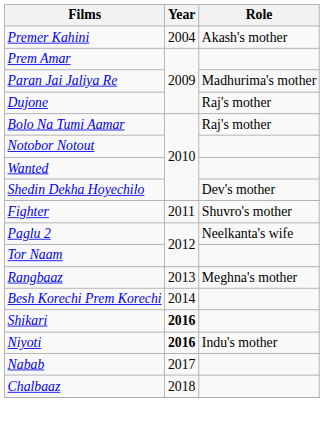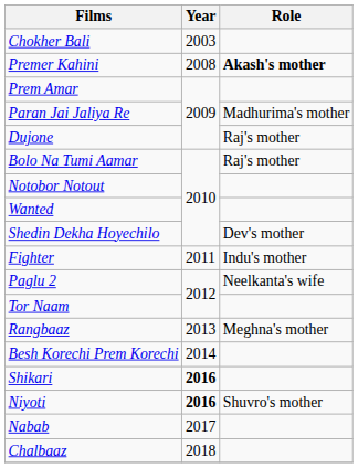+ row: Chokher Bali | 2003
Premer Kahini | Year: 2004 -> 2008
Premer Kahini | Role: normal -> bold
Fighter | Role: Shuvro's mother -> Indu's mother
Niyoti | Role: Indu's mother -> Shuvro's mother
